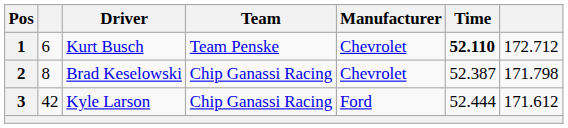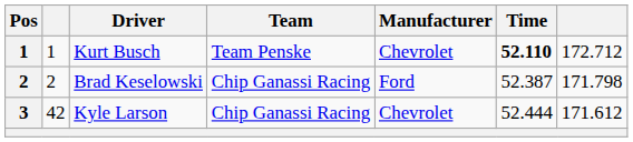Kurt Busch | column 2: 6 -> 1
Brad Keselowski | column 2: 8 -> 2
Brad Keselowski | Manufacturer: Chevrolet -> Ford
Kyle Larson | Manufacturer: Ford -> Chevrolet
